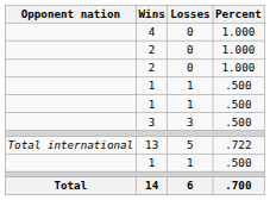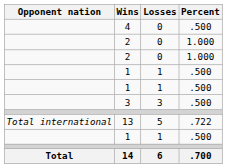4 | Percent: 1.000 -> .500
